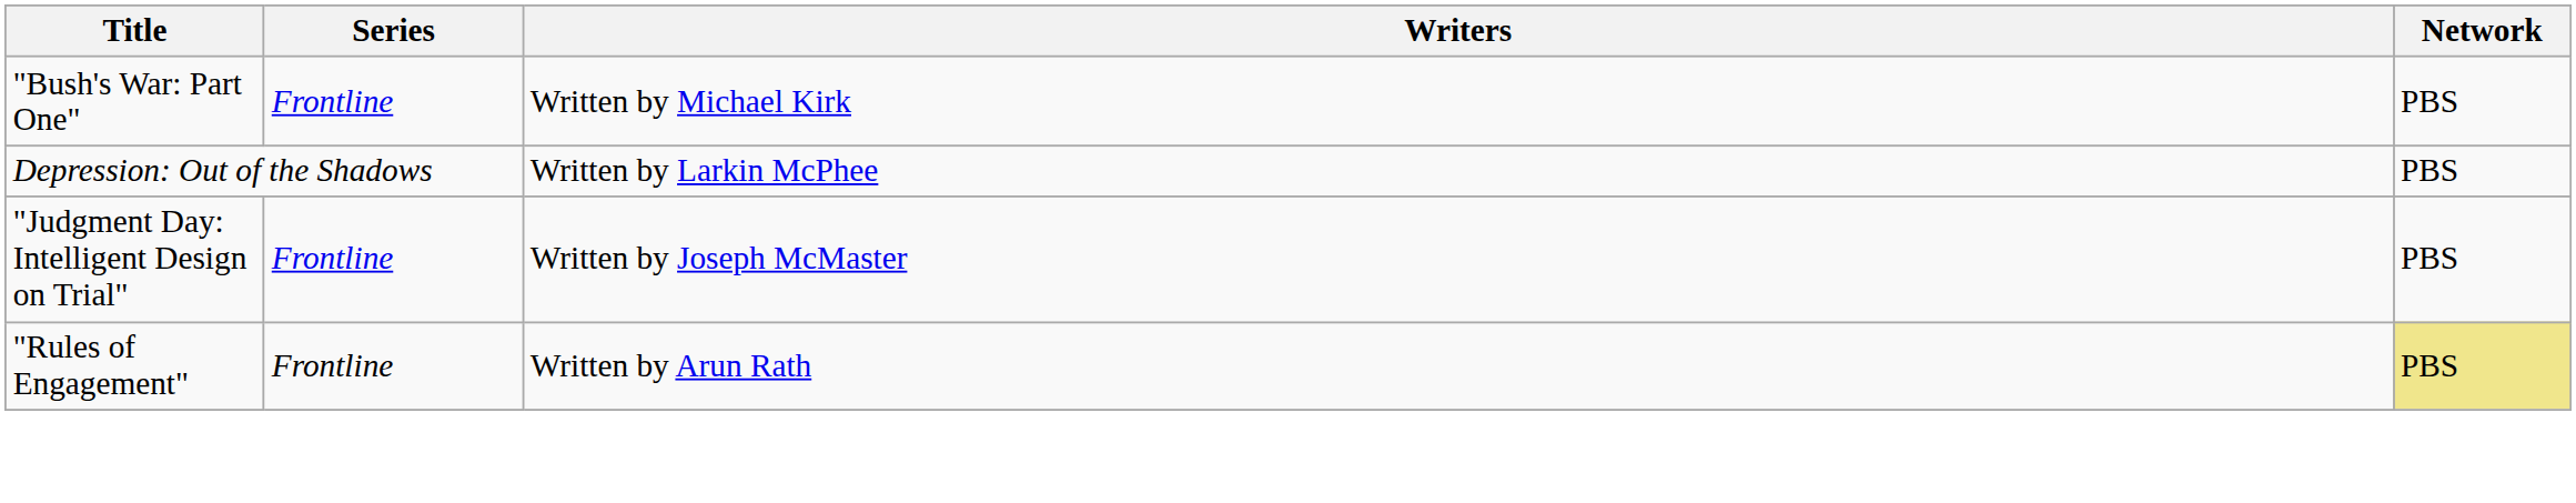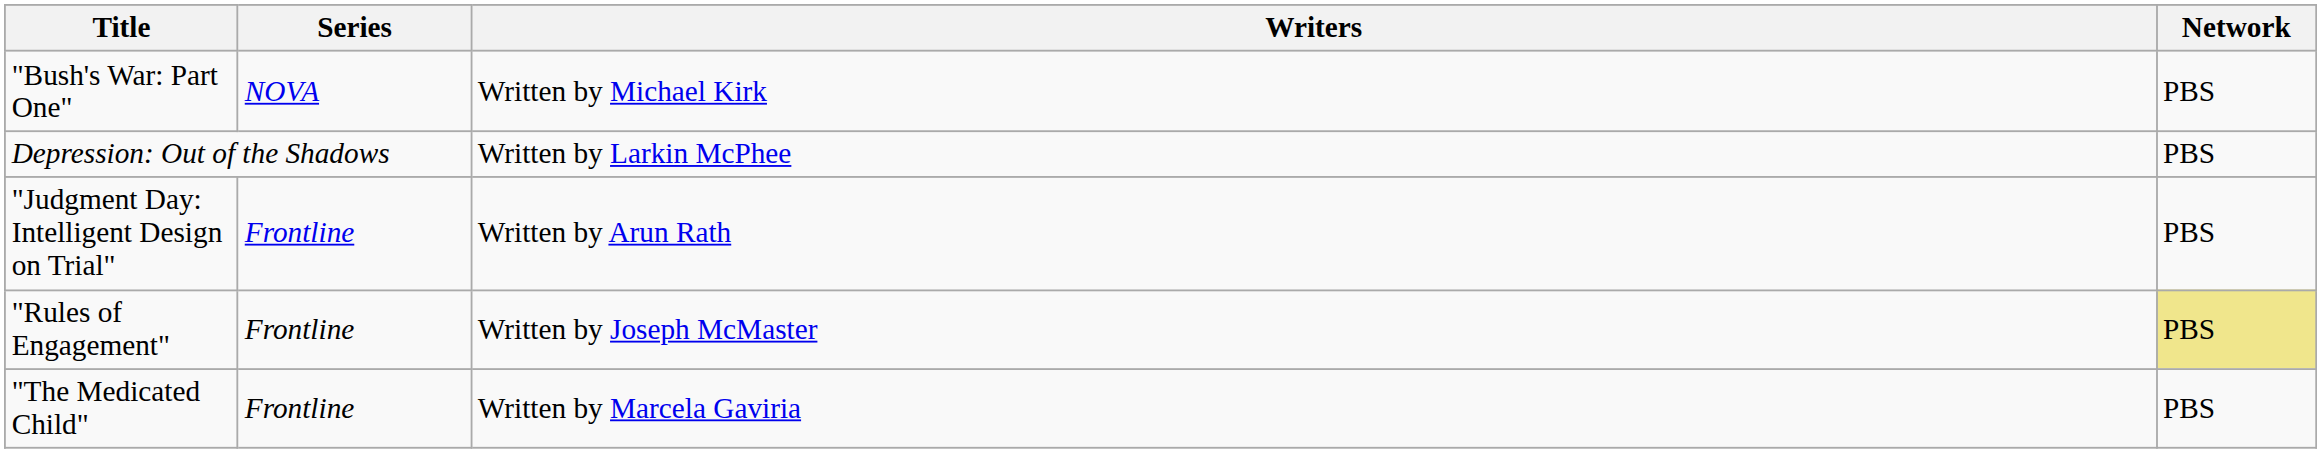"Bush's War: Part One" | Series: Frontline -> NOVA
"Judgment Day: Intelligent Design on Trial" | Writers: Written by Joseph McMaster -> Written by Arun Rath
"Rules of Engagement" | Writers: Written by Arun Rath -> Written by Joseph McMaster
+ row: "The Medicated Child" | Frontline | Written by Marcela Gaviria | PBS
